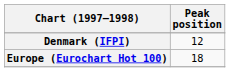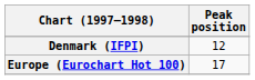Europe (Eurochart Hot 100) | Peak position: 18 -> 17
